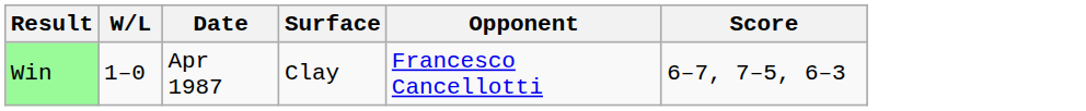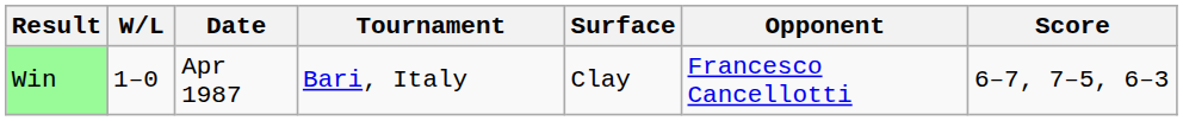+ column: Tournament | Bari, Italy
